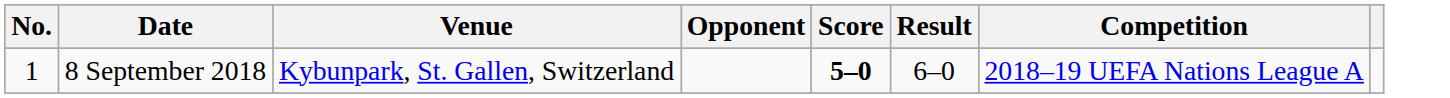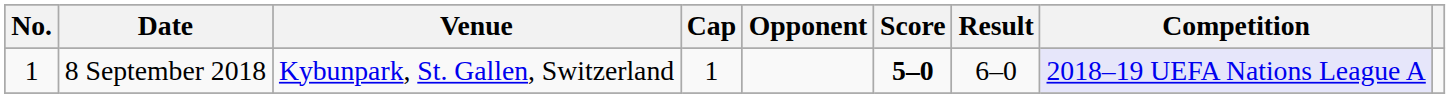+ column: Cap | 1
8 September 2018 | Competition: no background -> lavender background
